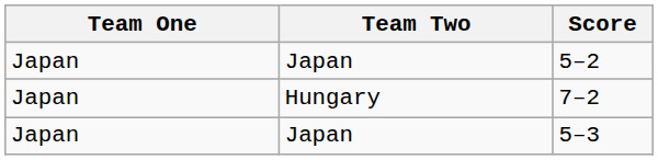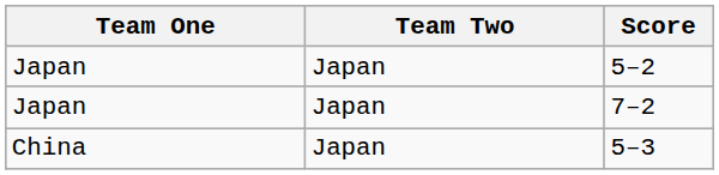7–2 | Team Two: Hungary -> Japan
5–3 | Team One: Japan -> China
